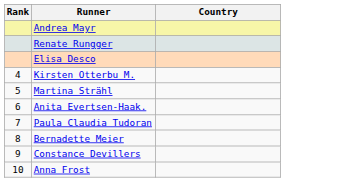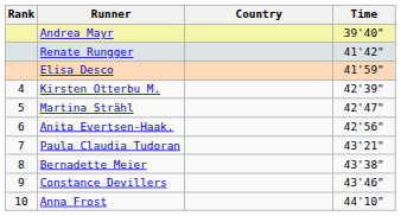+ column: Time | 39'40" | 41'42" | 41'59" | 42'39" | 42'47" | 42'56" | 43'21" | 43'38" | 43'46" | 44'10"
